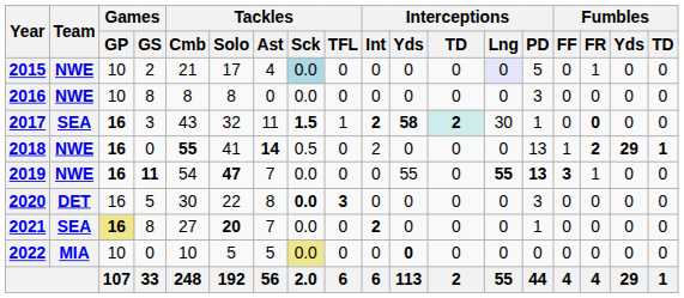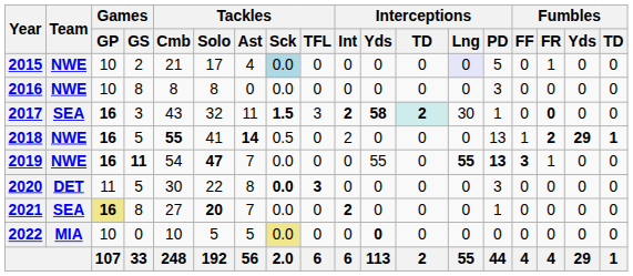2017 | Tackles / TFL: 1 -> 3
2018 | Games / GS: 0 -> 5
2020 | Games / GP: 16 -> 11
